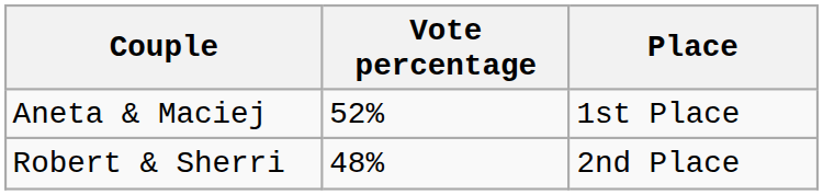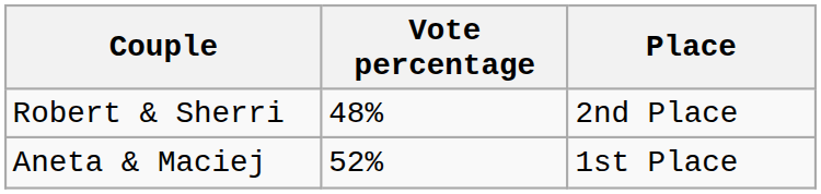rows swapped: Aneta & Maciej <-> Robert & Sherri
